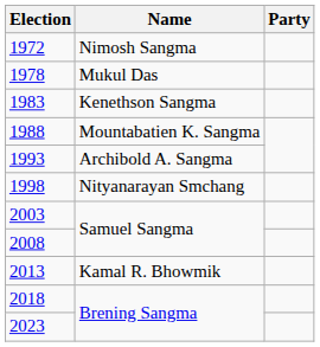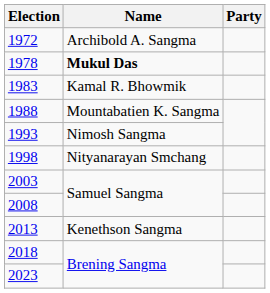1972 | Name: Nimosh Sangma -> Archibold A. Sangma
1978 | Name: normal -> bold
1983 | Name: Kenethson Sangma -> Kamal R. Bhowmik
1993 | Name: Archibold A. Sangma -> Nimosh Sangma
2013 | Name: Kamal R. Bhowmik -> Kenethson Sangma
